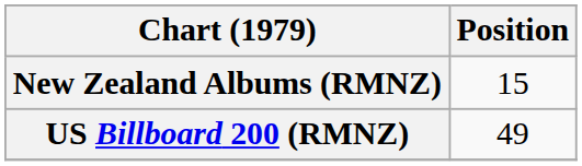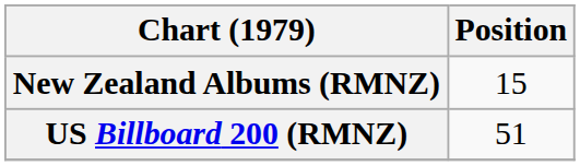US Billboard 200 (RMNZ) | Position: 49 -> 51
